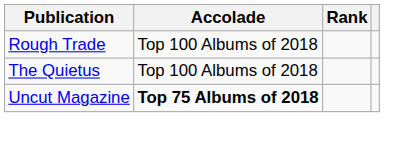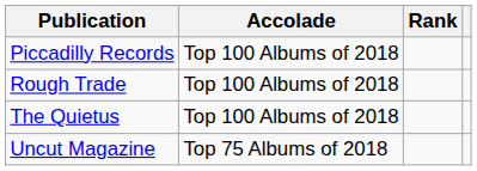+ row: Piccadilly Records | Top 100 Albums of 2018
Uncut Magazine | Accolade: bold -> normal
